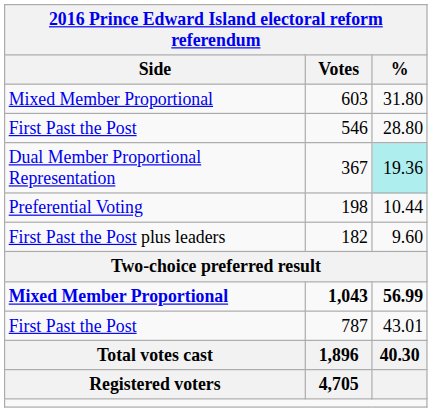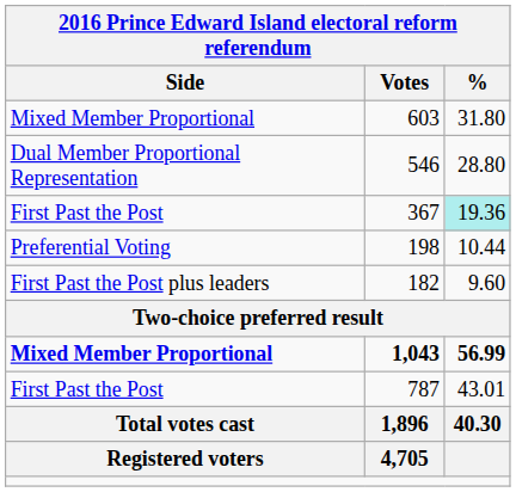546 | Side: First Past the Post -> Dual Member Proportional Representation
367 | Side: Dual Member Proportional Representation -> First Past the Post
